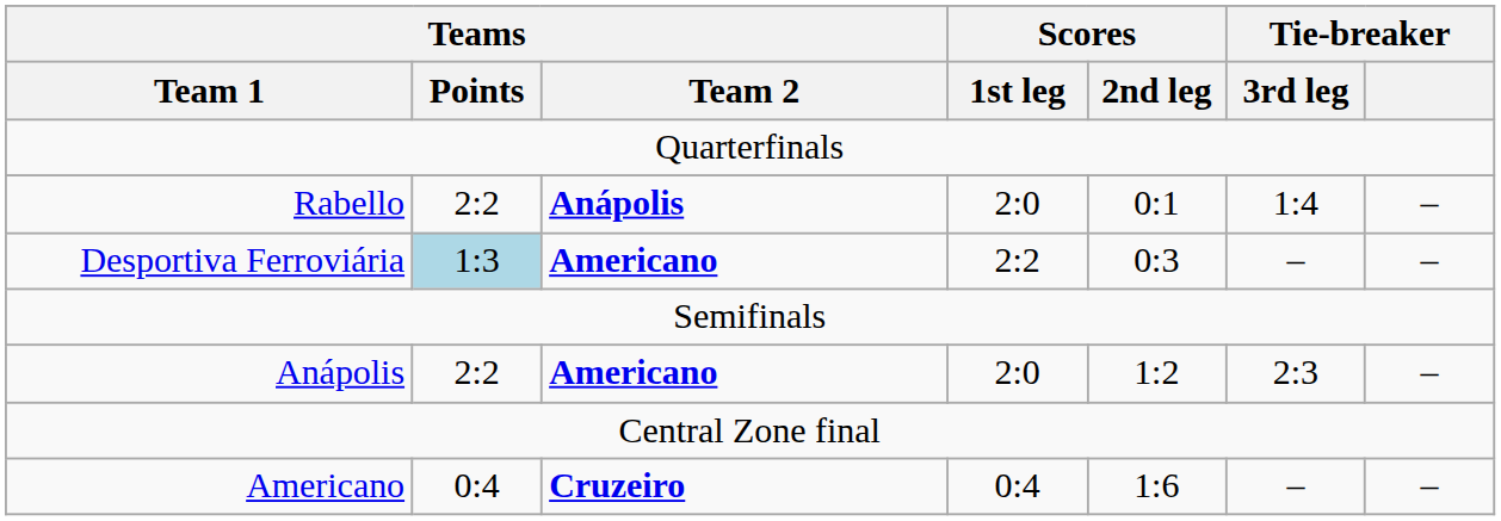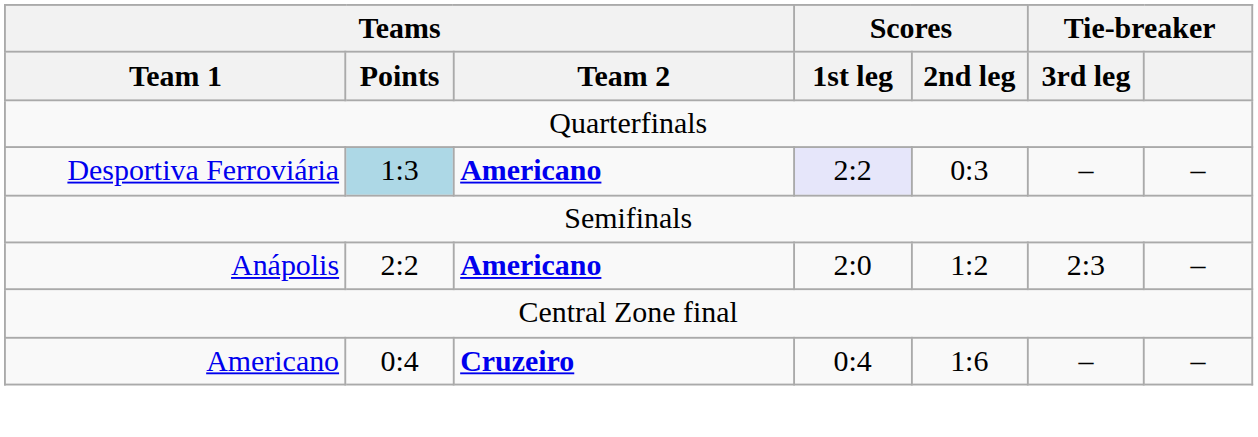- row: Rabello | 2:2 | Anápolis | 2:0 | 0:1 | 1:4 | –
Desportiva Ferroviária | Scores / 1st leg: no background -> lavender background
